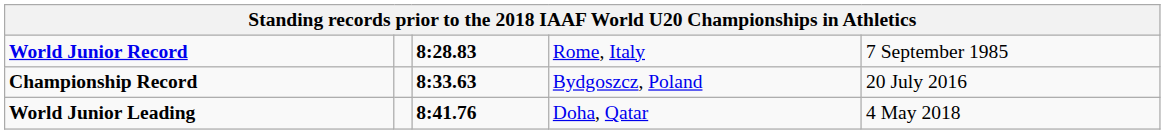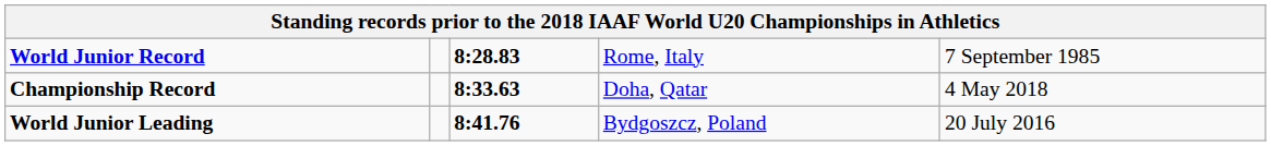Championship Record | column 4: Bydgoszcz, Poland -> Doha, Qatar
Championship Record | column 5: 20 July 2016 -> 4 May 2018
World Junior Leading | column 4: Doha, Qatar -> Bydgoszcz, Poland
World Junior Leading | column 5: 4 May 2018 -> 20 July 2016
